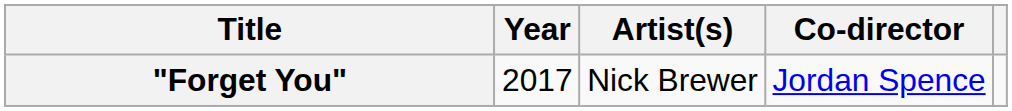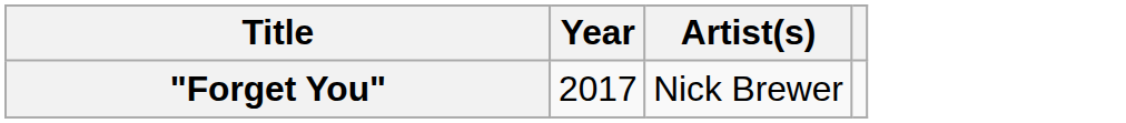- column: Co-director | Jordan Spence
